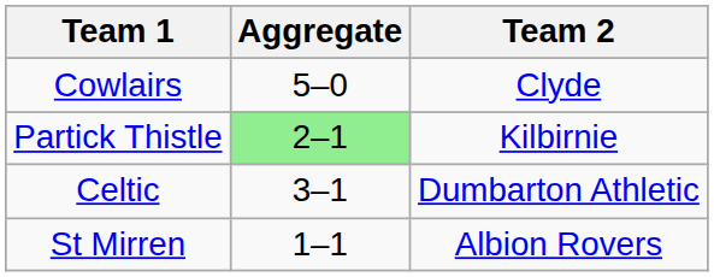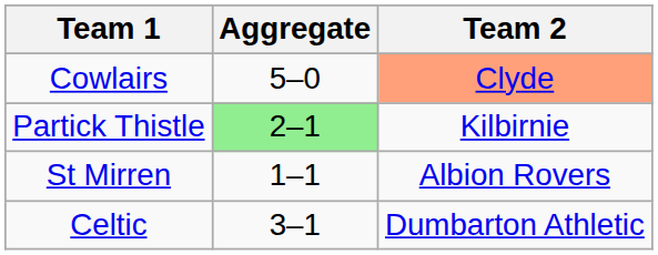Cowlairs | Team 2: no background -> lightsalmon background
rows swapped: St Mirren <-> Celtic
